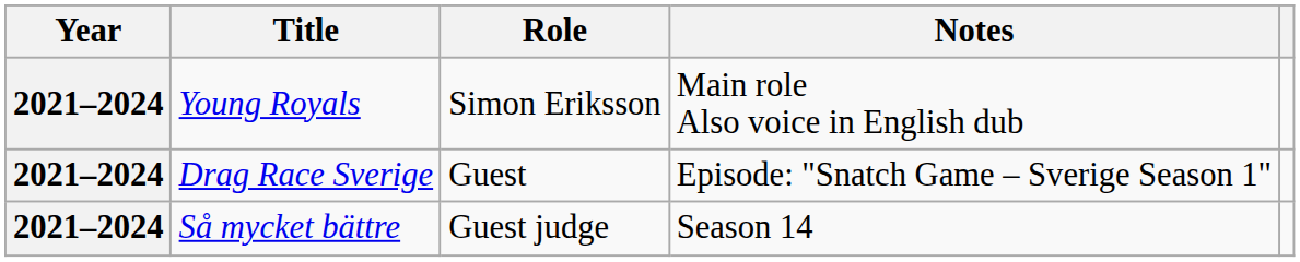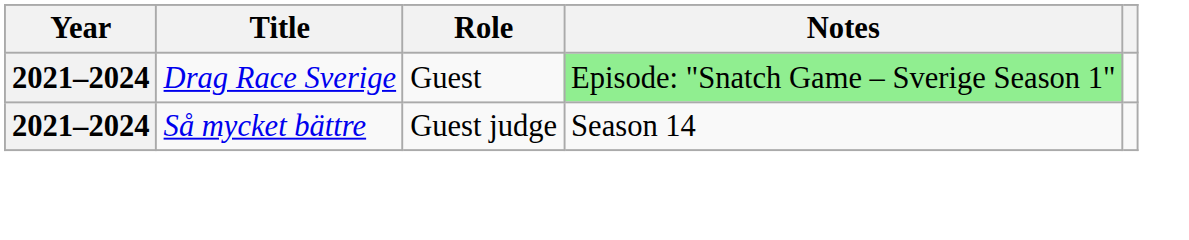- row: 2021–2024 | Young Royals | Simon Eriksson | Main role Also voice in English dub
Drag Race Sverige | Notes: no background -> lightgreen background
